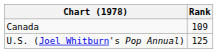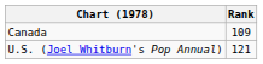U.S. (Joel Whitburn's Pop Annual) | Rank: 125 -> 121
